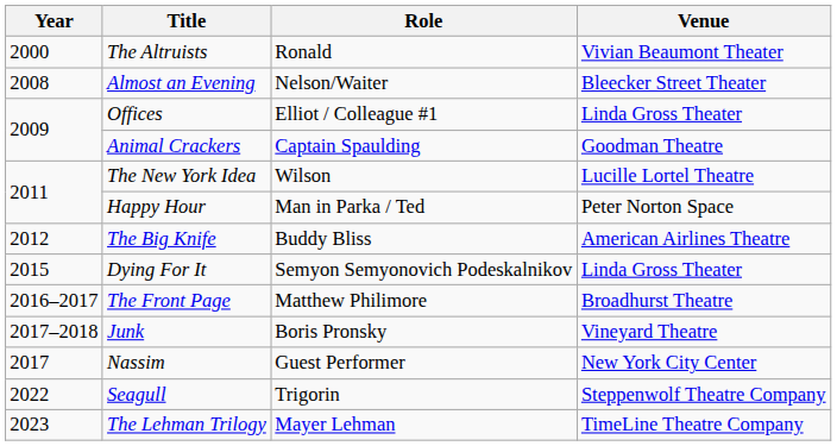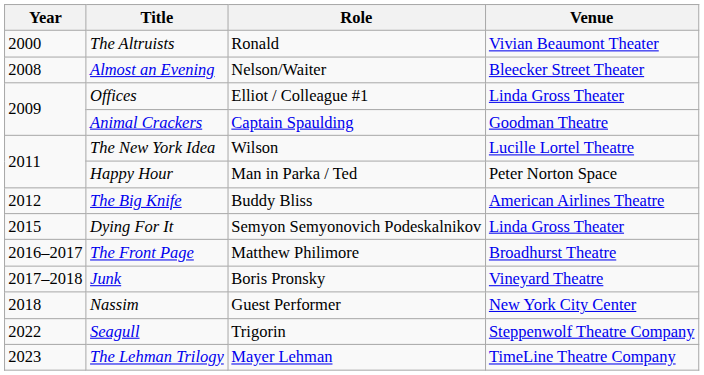Nassim | Year: 2017 -> 2018
